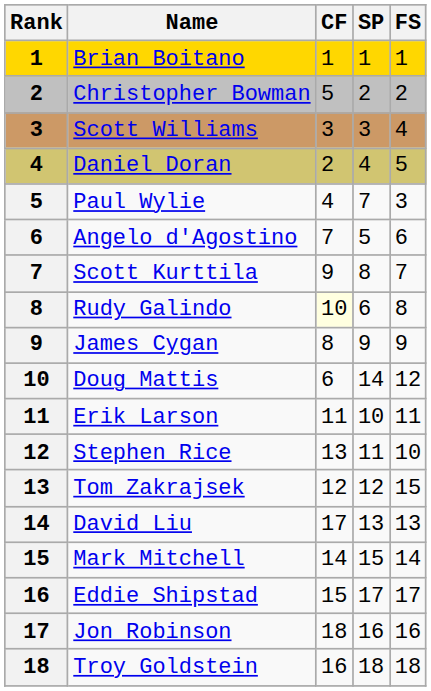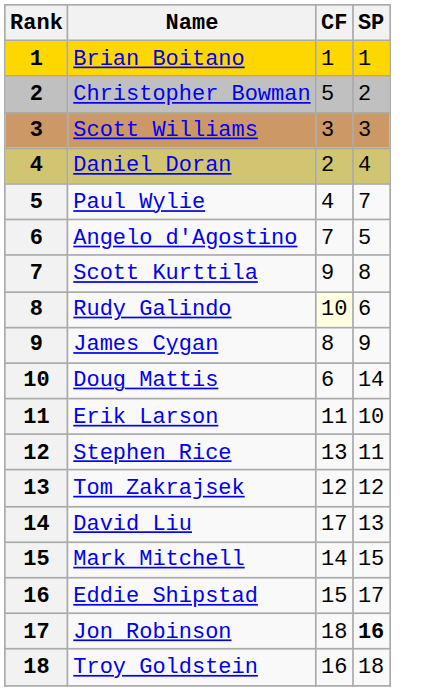- column: FS | 1 | 2 | 4 | 5 | 3 | 6 | 7 | 8 | 9 | 12 | 11 | 10 | 15 | 13 | 14 | 17 | 16 | 18
Jon Robinson | SP: normal -> bold
